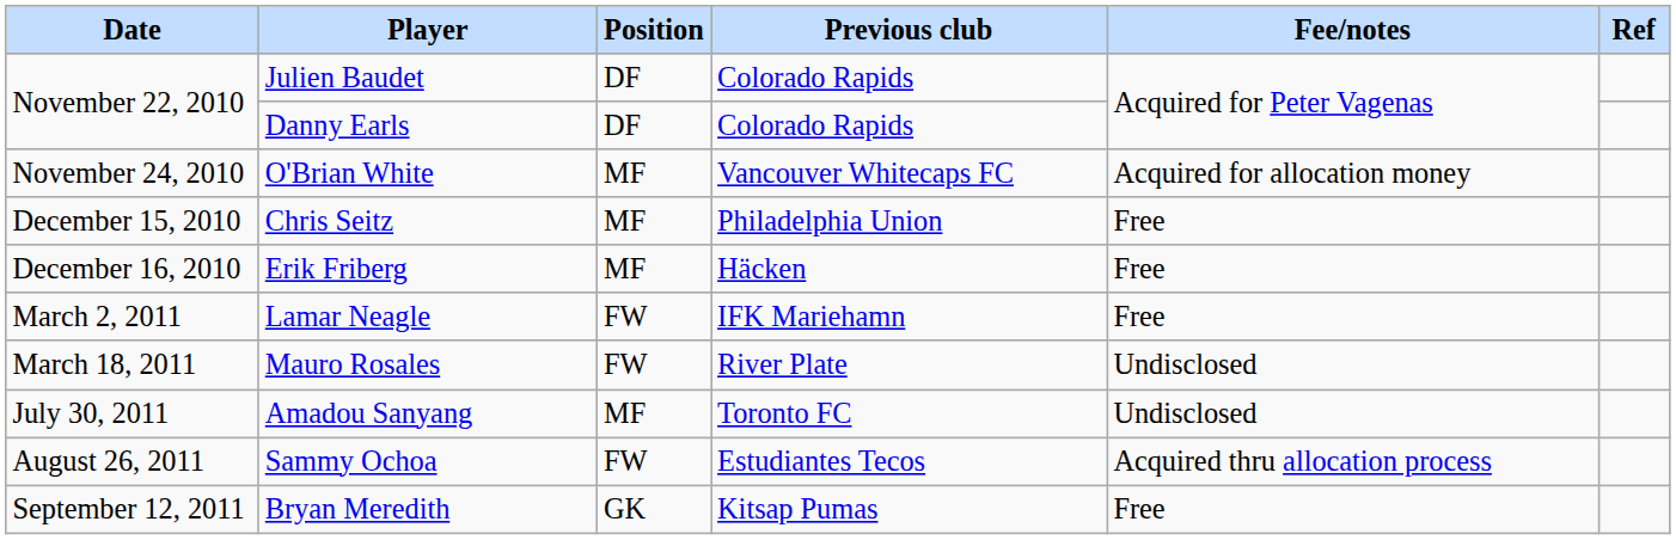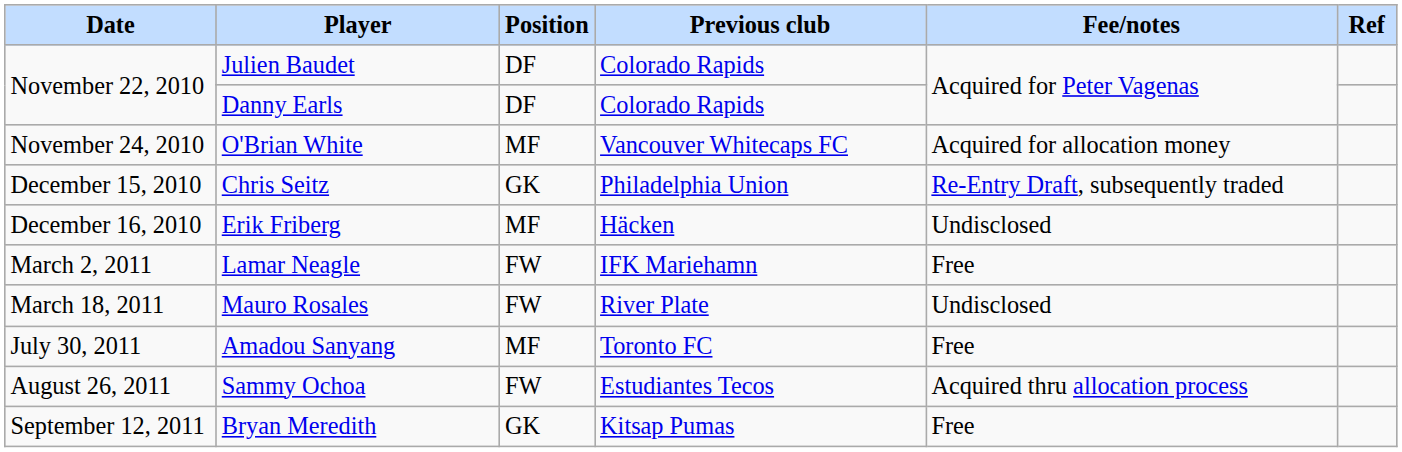Chris Seitz | Position: MF -> GK
Chris Seitz | Fee/notes: Free -> Re-Entry Draft, subsequently traded
Erik Friberg | Fee/notes: Free -> Undisclosed
Amadou Sanyang | Fee/notes: Undisclosed -> Free
